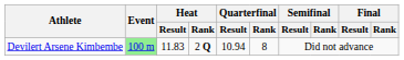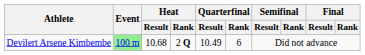Devilert Arsene Kimbembe | Heat / Result: 11.83 -> 10.68
Devilert Arsene Kimbembe | Quarterfinal / Result: 10.94 -> 10.49
Devilert Arsene Kimbembe | Quarterfinal / Rank: 8 -> 6
